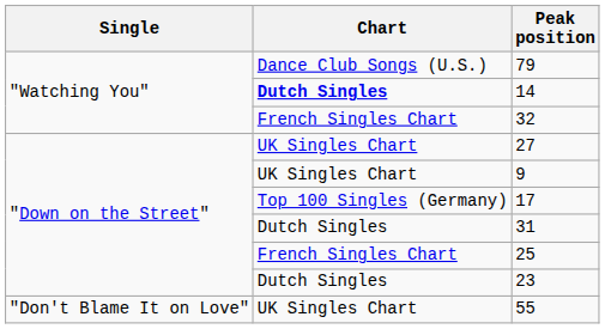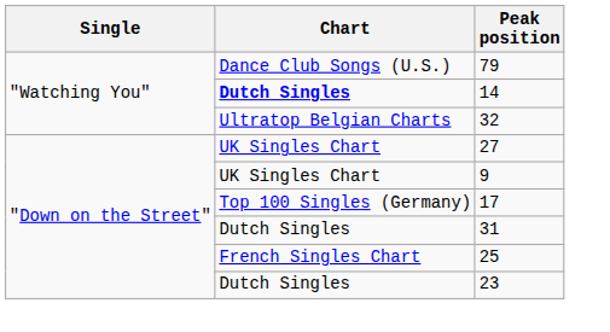32 | Chart: French Singles Chart -> Ultratop Belgian Charts
- row: "Don't Blame It on Love" | UK Singles Chart | 55
